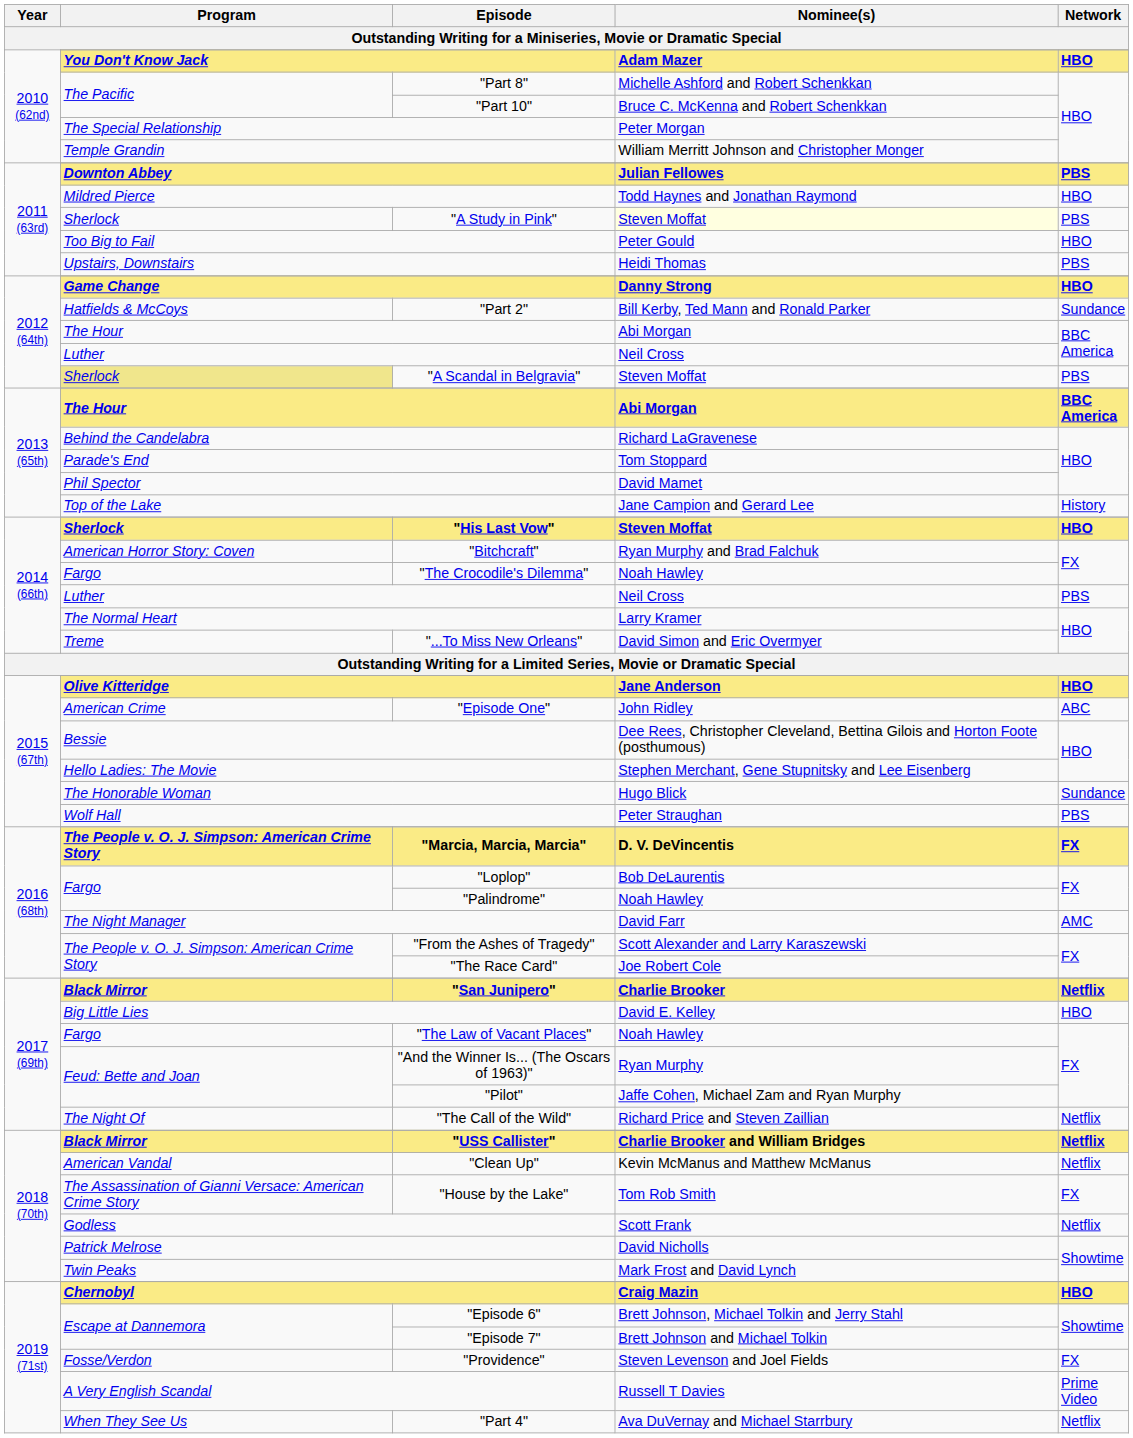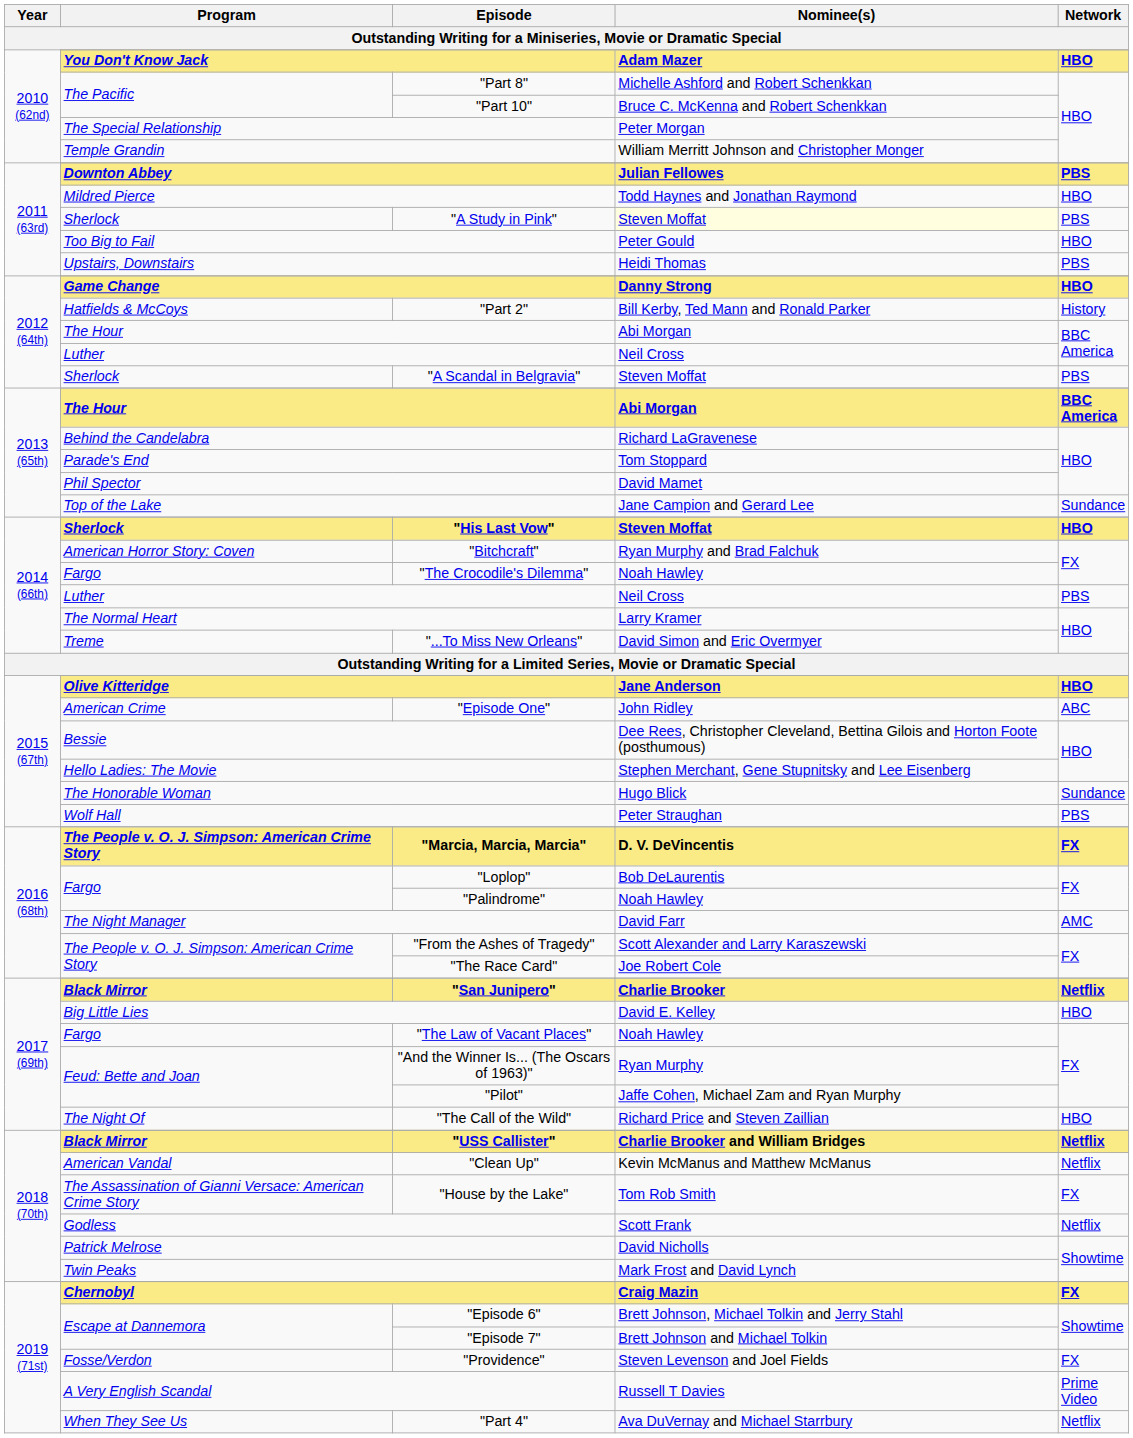"Part 2" | Network: Sundance -> History
"A Scandal in Belgravia" | Program: khaki background -> no background
Top of the Lake | Network: History -> Sundance
"The Call of the Wild" | Network: Netflix -> HBO
Chernobyl | Network: HBO -> FX
